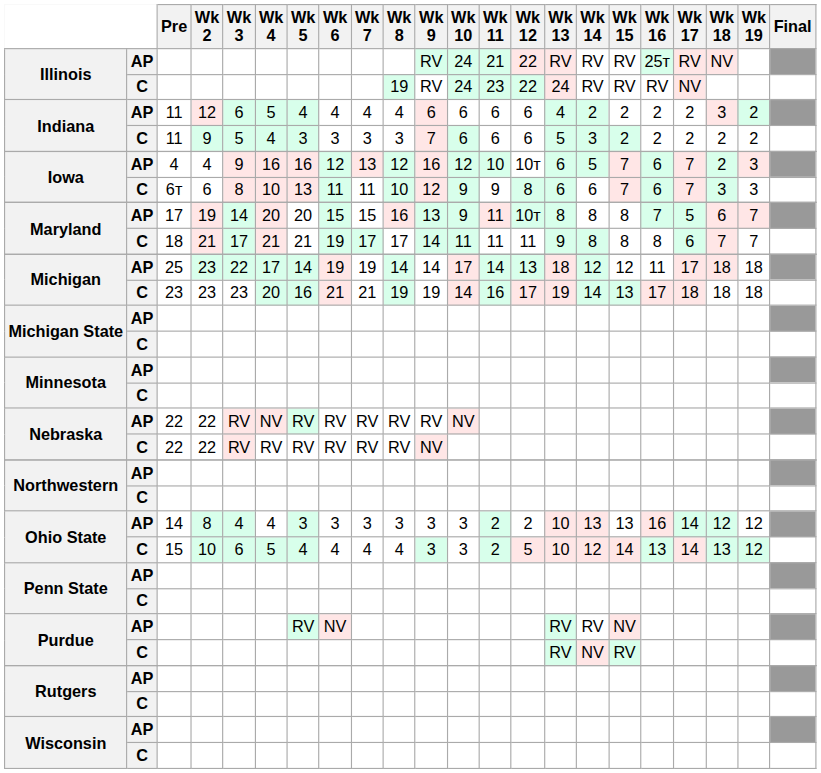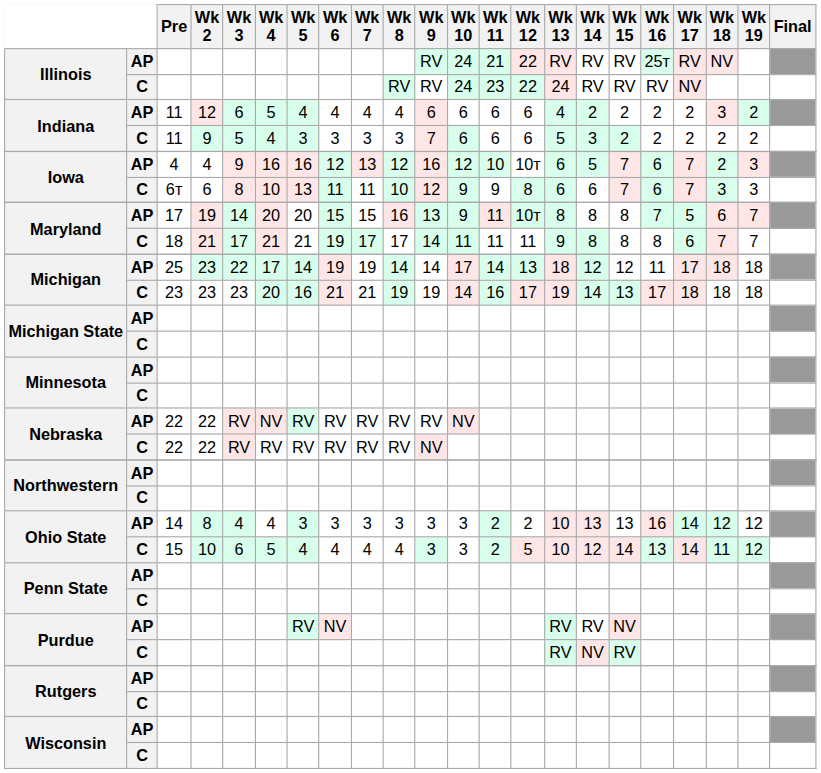Illinois / C | Wk 8: 19 -> RV
Ohio State / C | Wk 18: 13 -> 11
